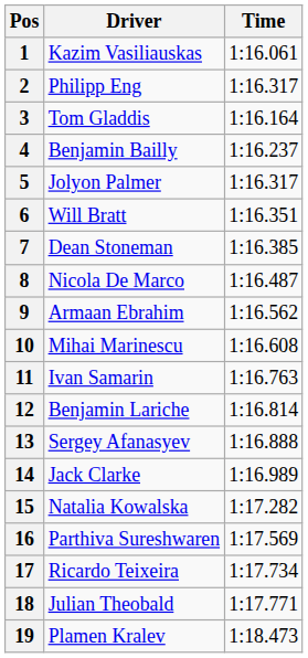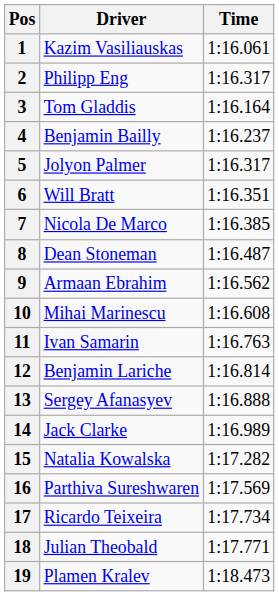7 | Driver: Dean Stoneman -> Nicola De Marco
8 | Driver: Nicola De Marco -> Dean Stoneman
